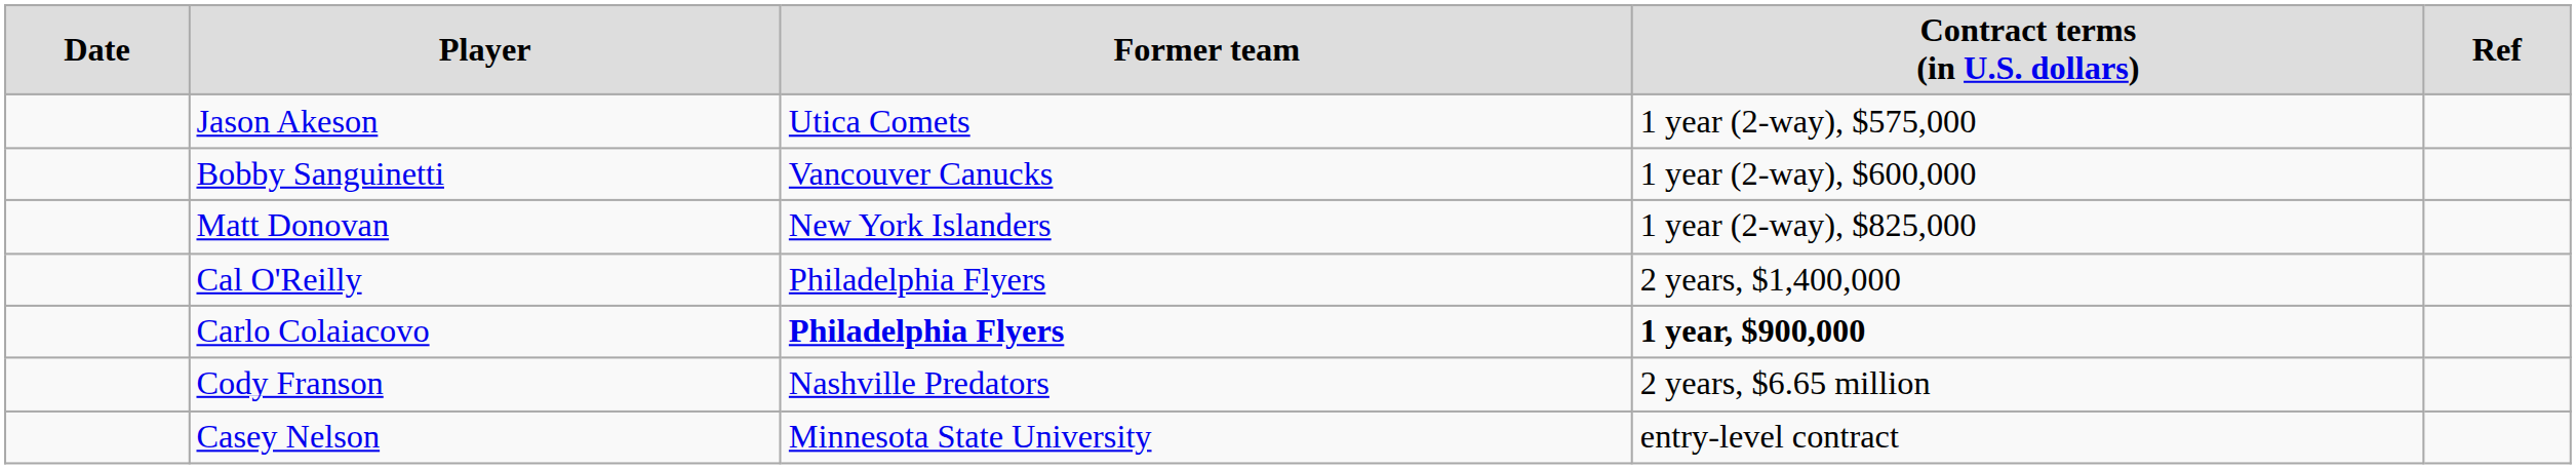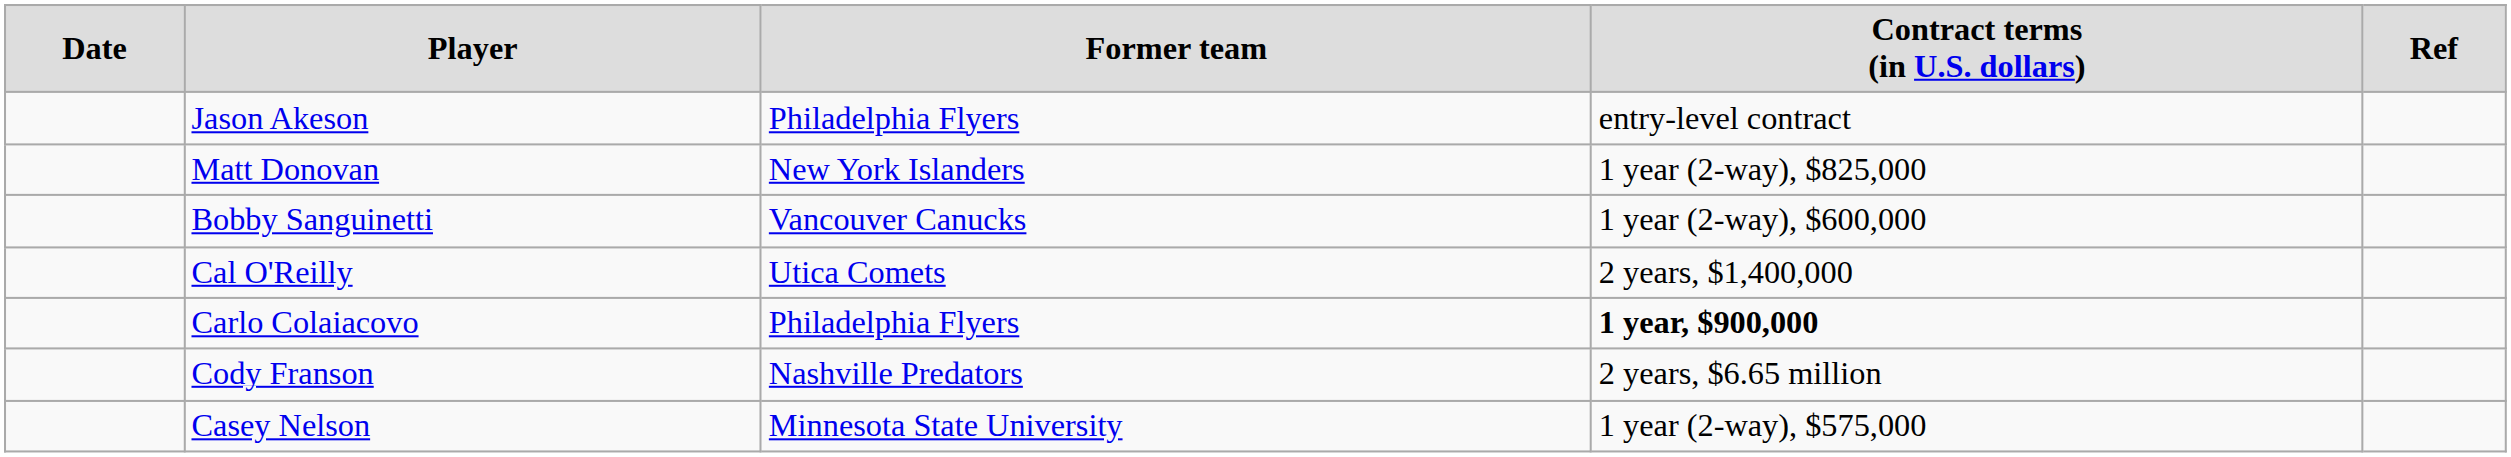Jason Akeson | column 3: Utica Comets -> Philadelphia Flyers
Jason Akeson | column 4: 1 year (2-way), $575,000 -> entry-level contract
rows swapped: Matt Donovan <-> Bobby Sanguinetti
Cal O'Reilly | column 3: Philadelphia Flyers -> Utica Comets
Carlo Colaiacovo | column 3: bold -> normal
Casey Nelson | column 4: entry-level contract -> 1 year (2-way), $575,000
